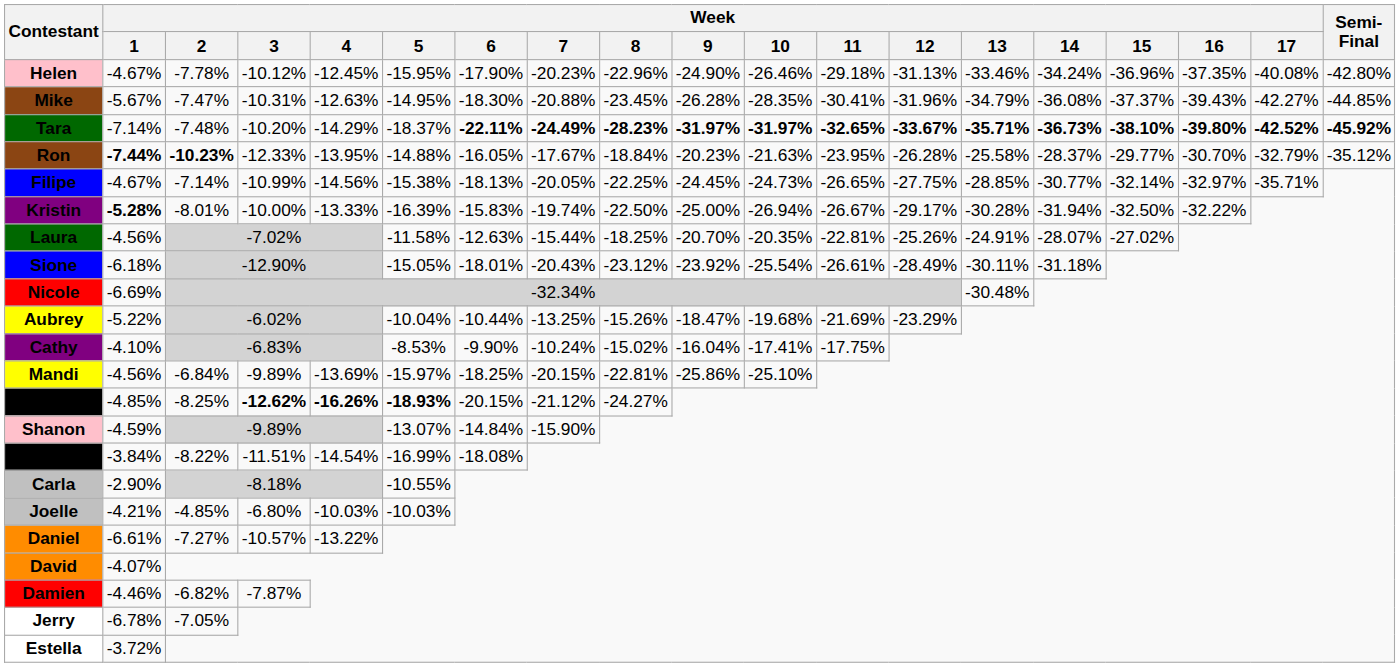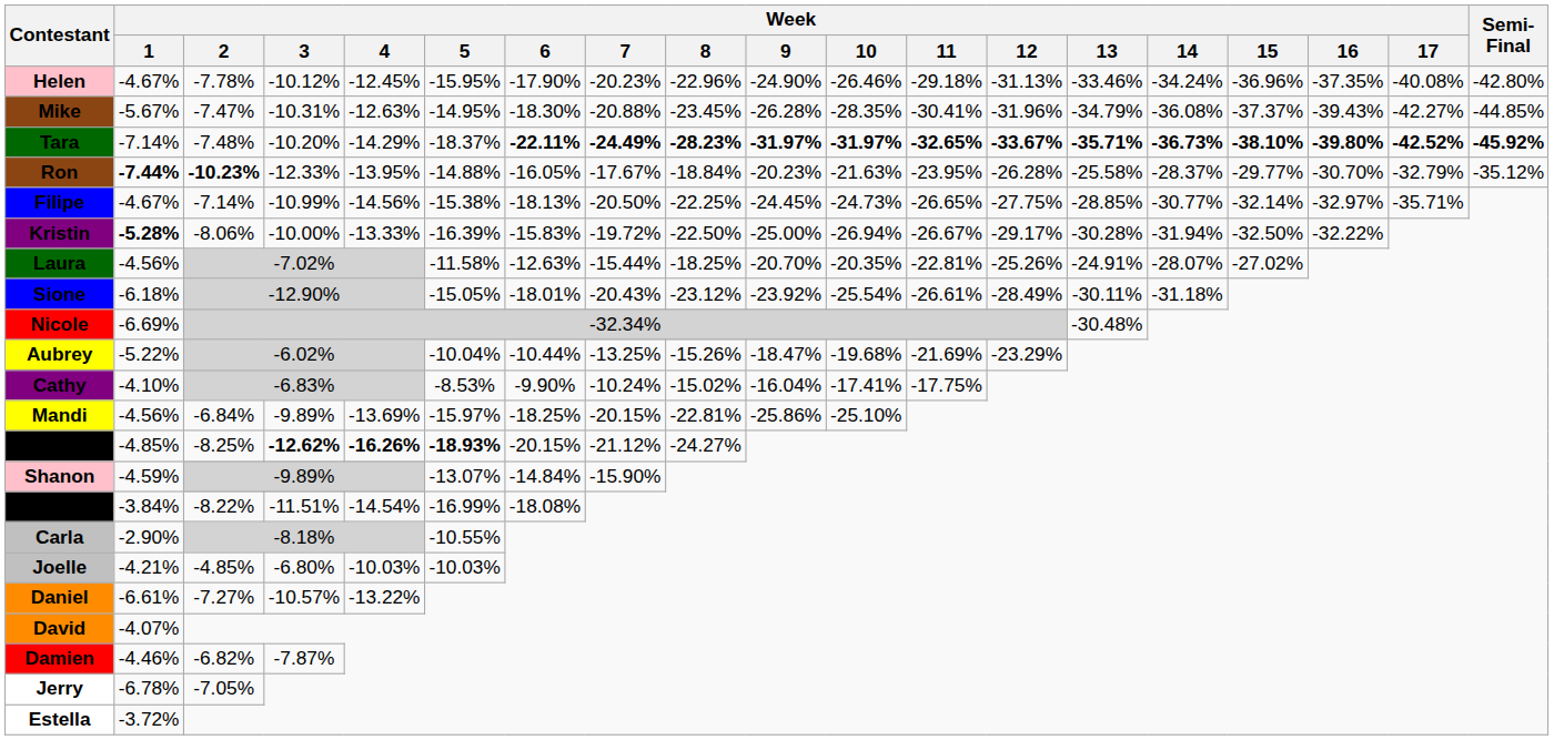Filipe | Week / 7: -20.05% -> -20.50%
Kristin | Week / 2: -8.01% -> -8.06%
Kristin | Week / 7: -19.74% -> -19.72%
